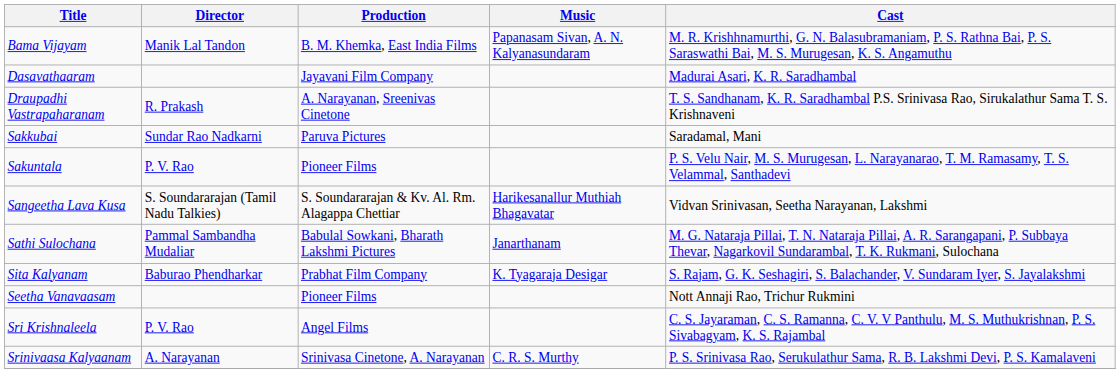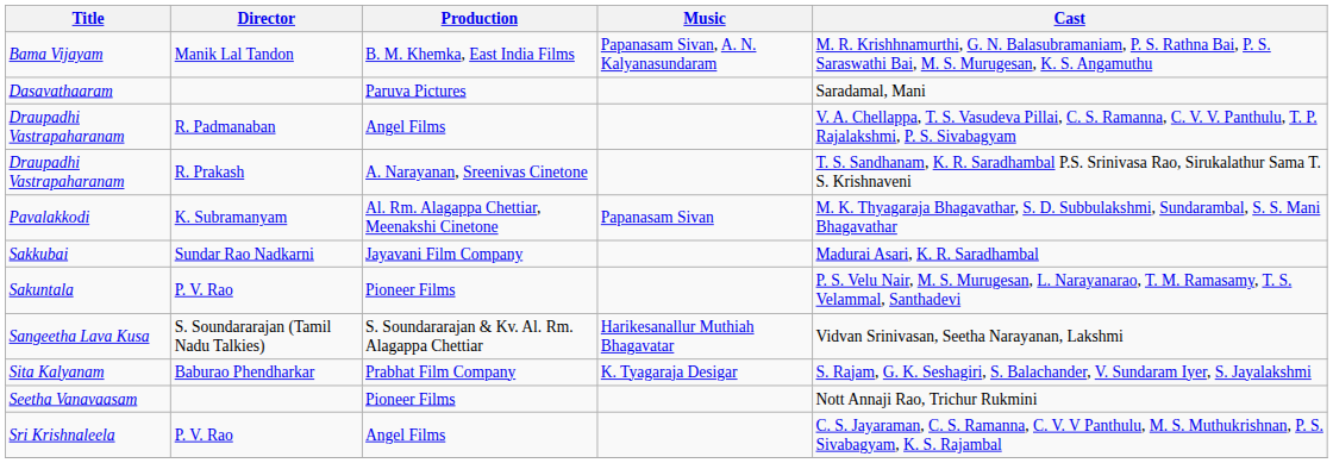Dasavathaaram | Production: Jayavani Film Company -> Paruva Pictures
Dasavathaaram | Cast: Madurai Asari, K. R. Saradhambal -> Saradamal, Mani
+ row: Draupadhi Vastrapaharanam | R. Padmanaban | Angel Films | V. A. Chellappa, T. S. Vasudeva Pillai, C. S. Ramanna, C. V. V. Panthulu, T. P. Rajalakshmi, P. S. Sivabagyam
+ row: Pavalakkodi | K. Subramanyam | Al. Rm. Alagappa Chettiar, Meenakshi Cinetone | Papanasam Sivan | M. K. Thyagaraja Bhagavathar, S. D. Subbulakshmi, Sundarambal, S. S. Mani Bhagavathar
Sakkubai | Production: Paruva Pictures -> Jayavani Film Company
Sakkubai | Cast: Saradamal, Mani -> Madurai Asari, K. R. Saradhambal
- row: Sathi Sulochana | Pammal Sambandha Mudaliar | Babulal Sowkani, Bharath Lakshmi Pictures | Janarthanam | M. G. Nataraja Pillai, T. N. Nataraja Pillai, A. R. Sarangapani, P. Subbaya Thevar, Nagarkovil Sundarambal, T. K. Rukmani, Sulochana
- row: Srinivaasa Kalyaanam | A. Narayanan | Srinivasa Cinetone, A. Narayanan | C. R. S. Murthy | P. S. Srinivasa Rao, Serukulathur Sama, R. B. Lakshmi Devi, P. S. Kamalaveni
